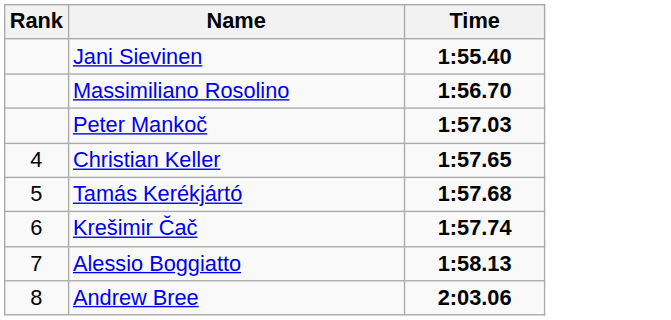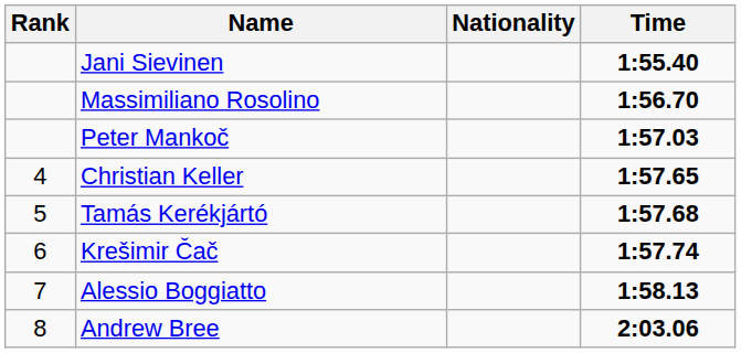+ column: Nationality
